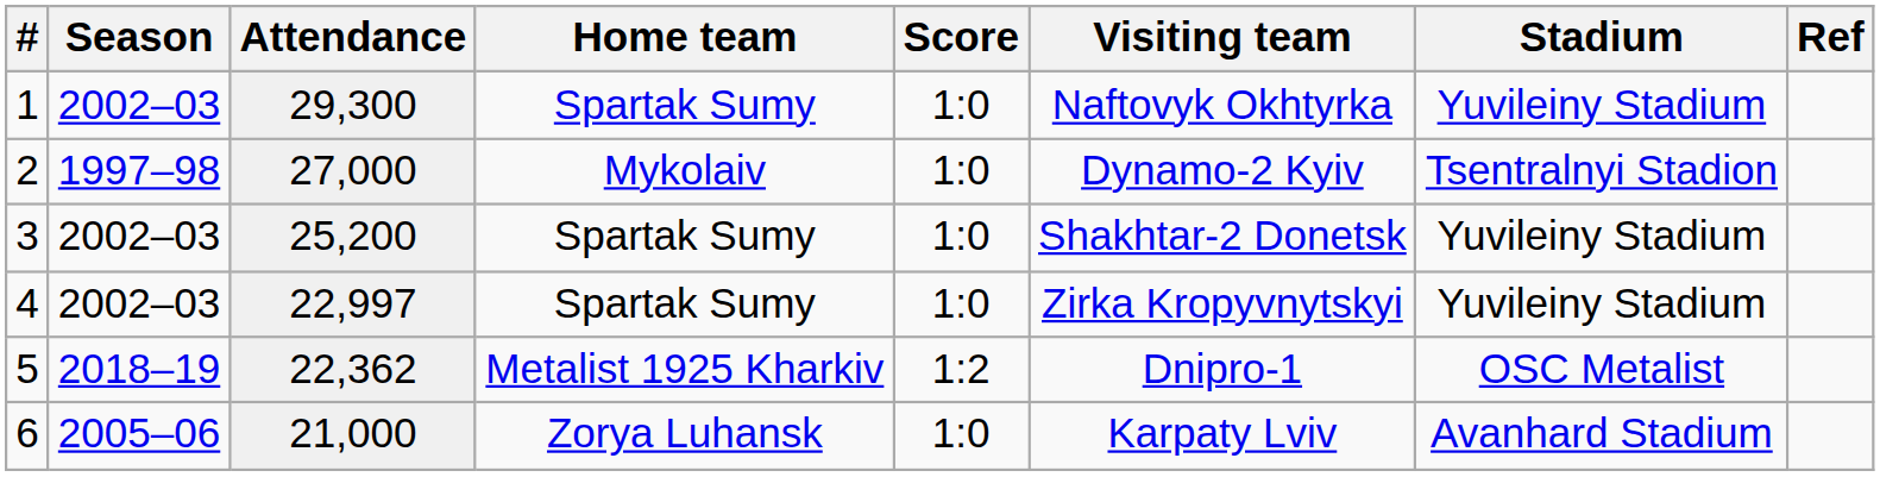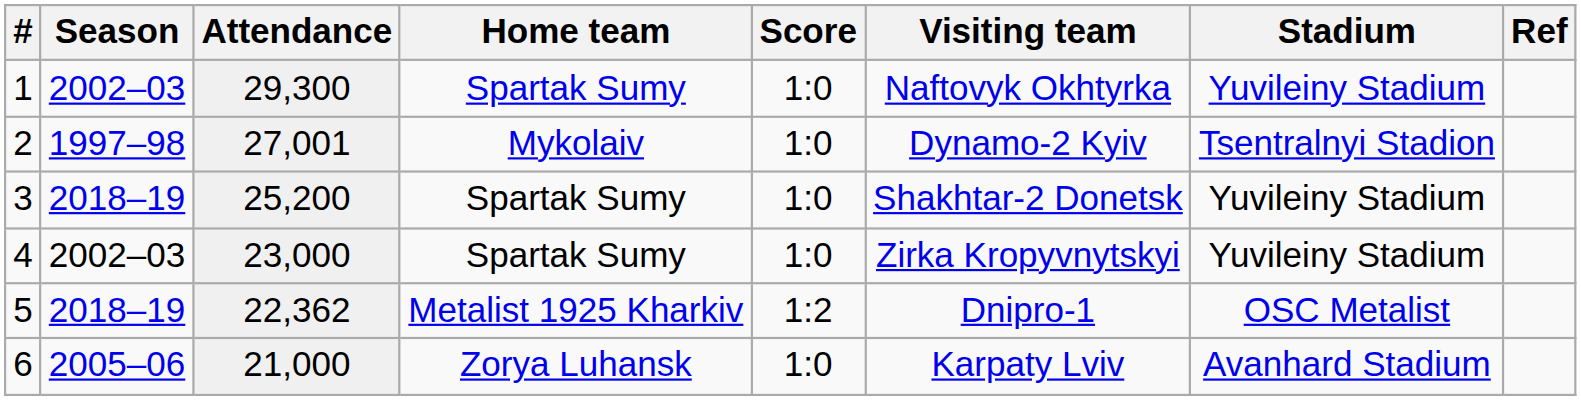2 | Attendance: 27,000 -> 27,001
3 | Season: 2002–03 -> 2018–19
4 | Attendance: 22,997 -> 23,000
